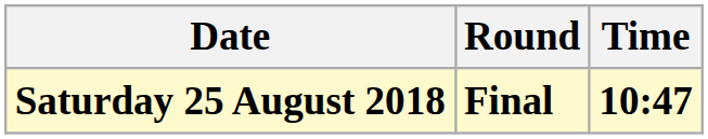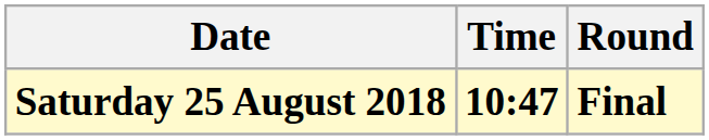columns swapped: Time <-> Round
